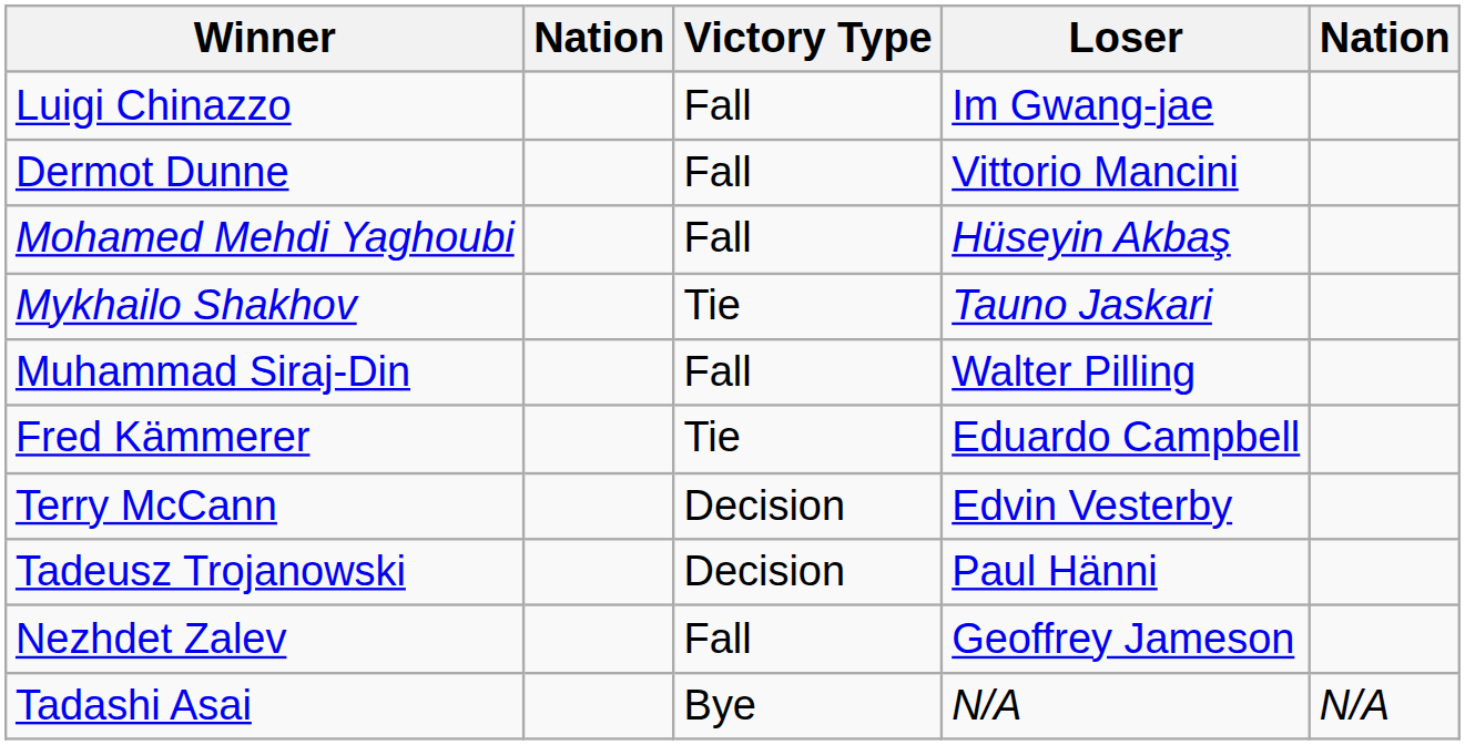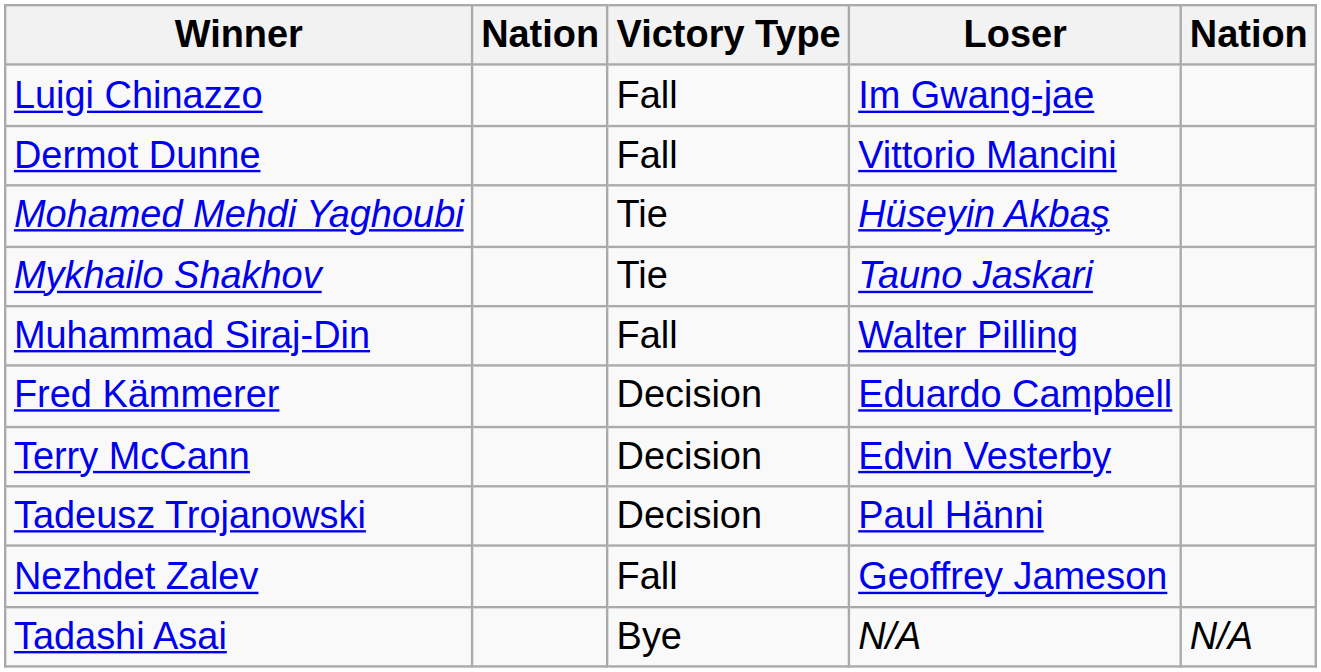Mohamed Mehdi Yaghoubi | Victory Type: Fall -> Tie
Fred Kämmerer | Victory Type: Tie -> Decision
